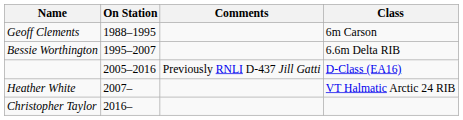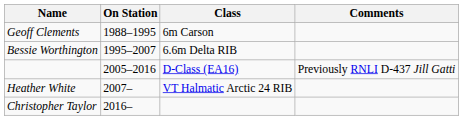columns swapped: Class <-> Comments
